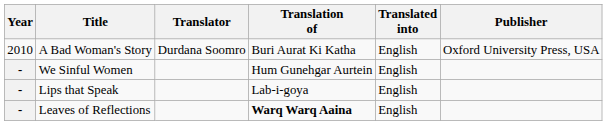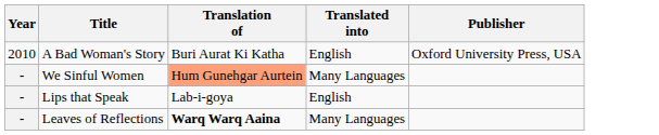- column: Translator | Durdana Soomro
We Sinful Women | Translation of: no background -> lightsalmon background
We Sinful Women | Translated into: English -> Many Languages
Leaves of Reflections | Translated into: English -> Many Languages
